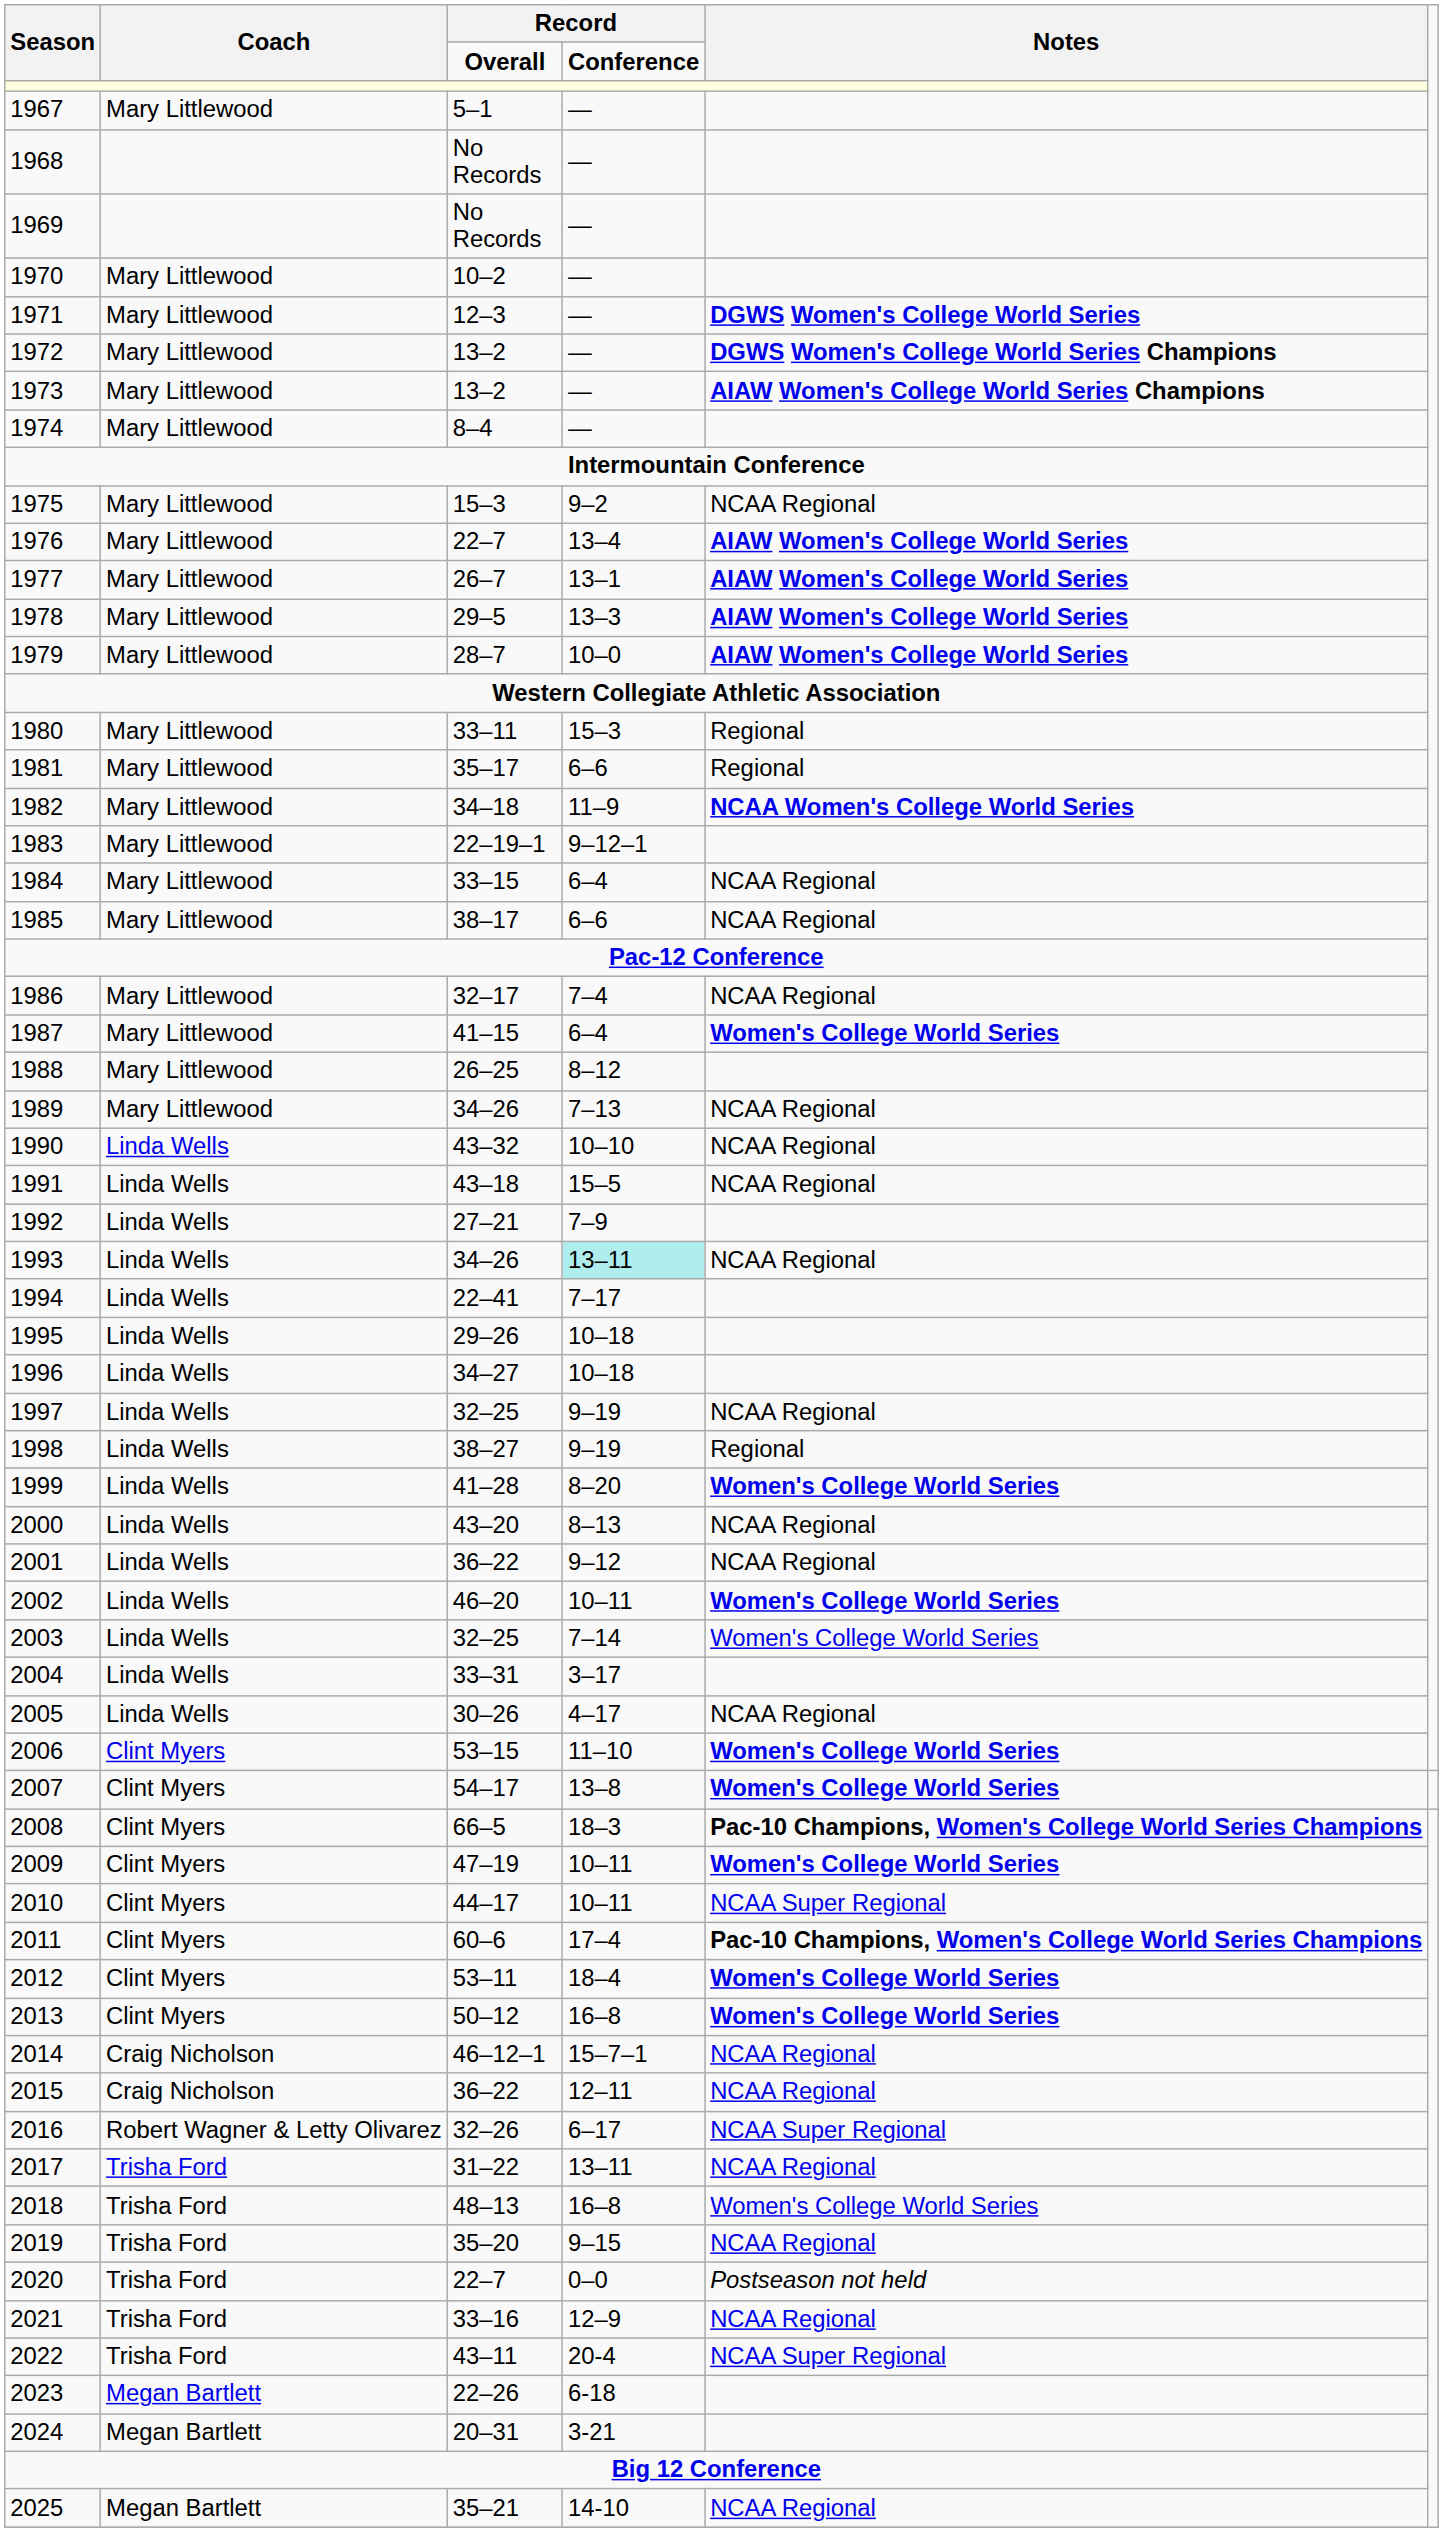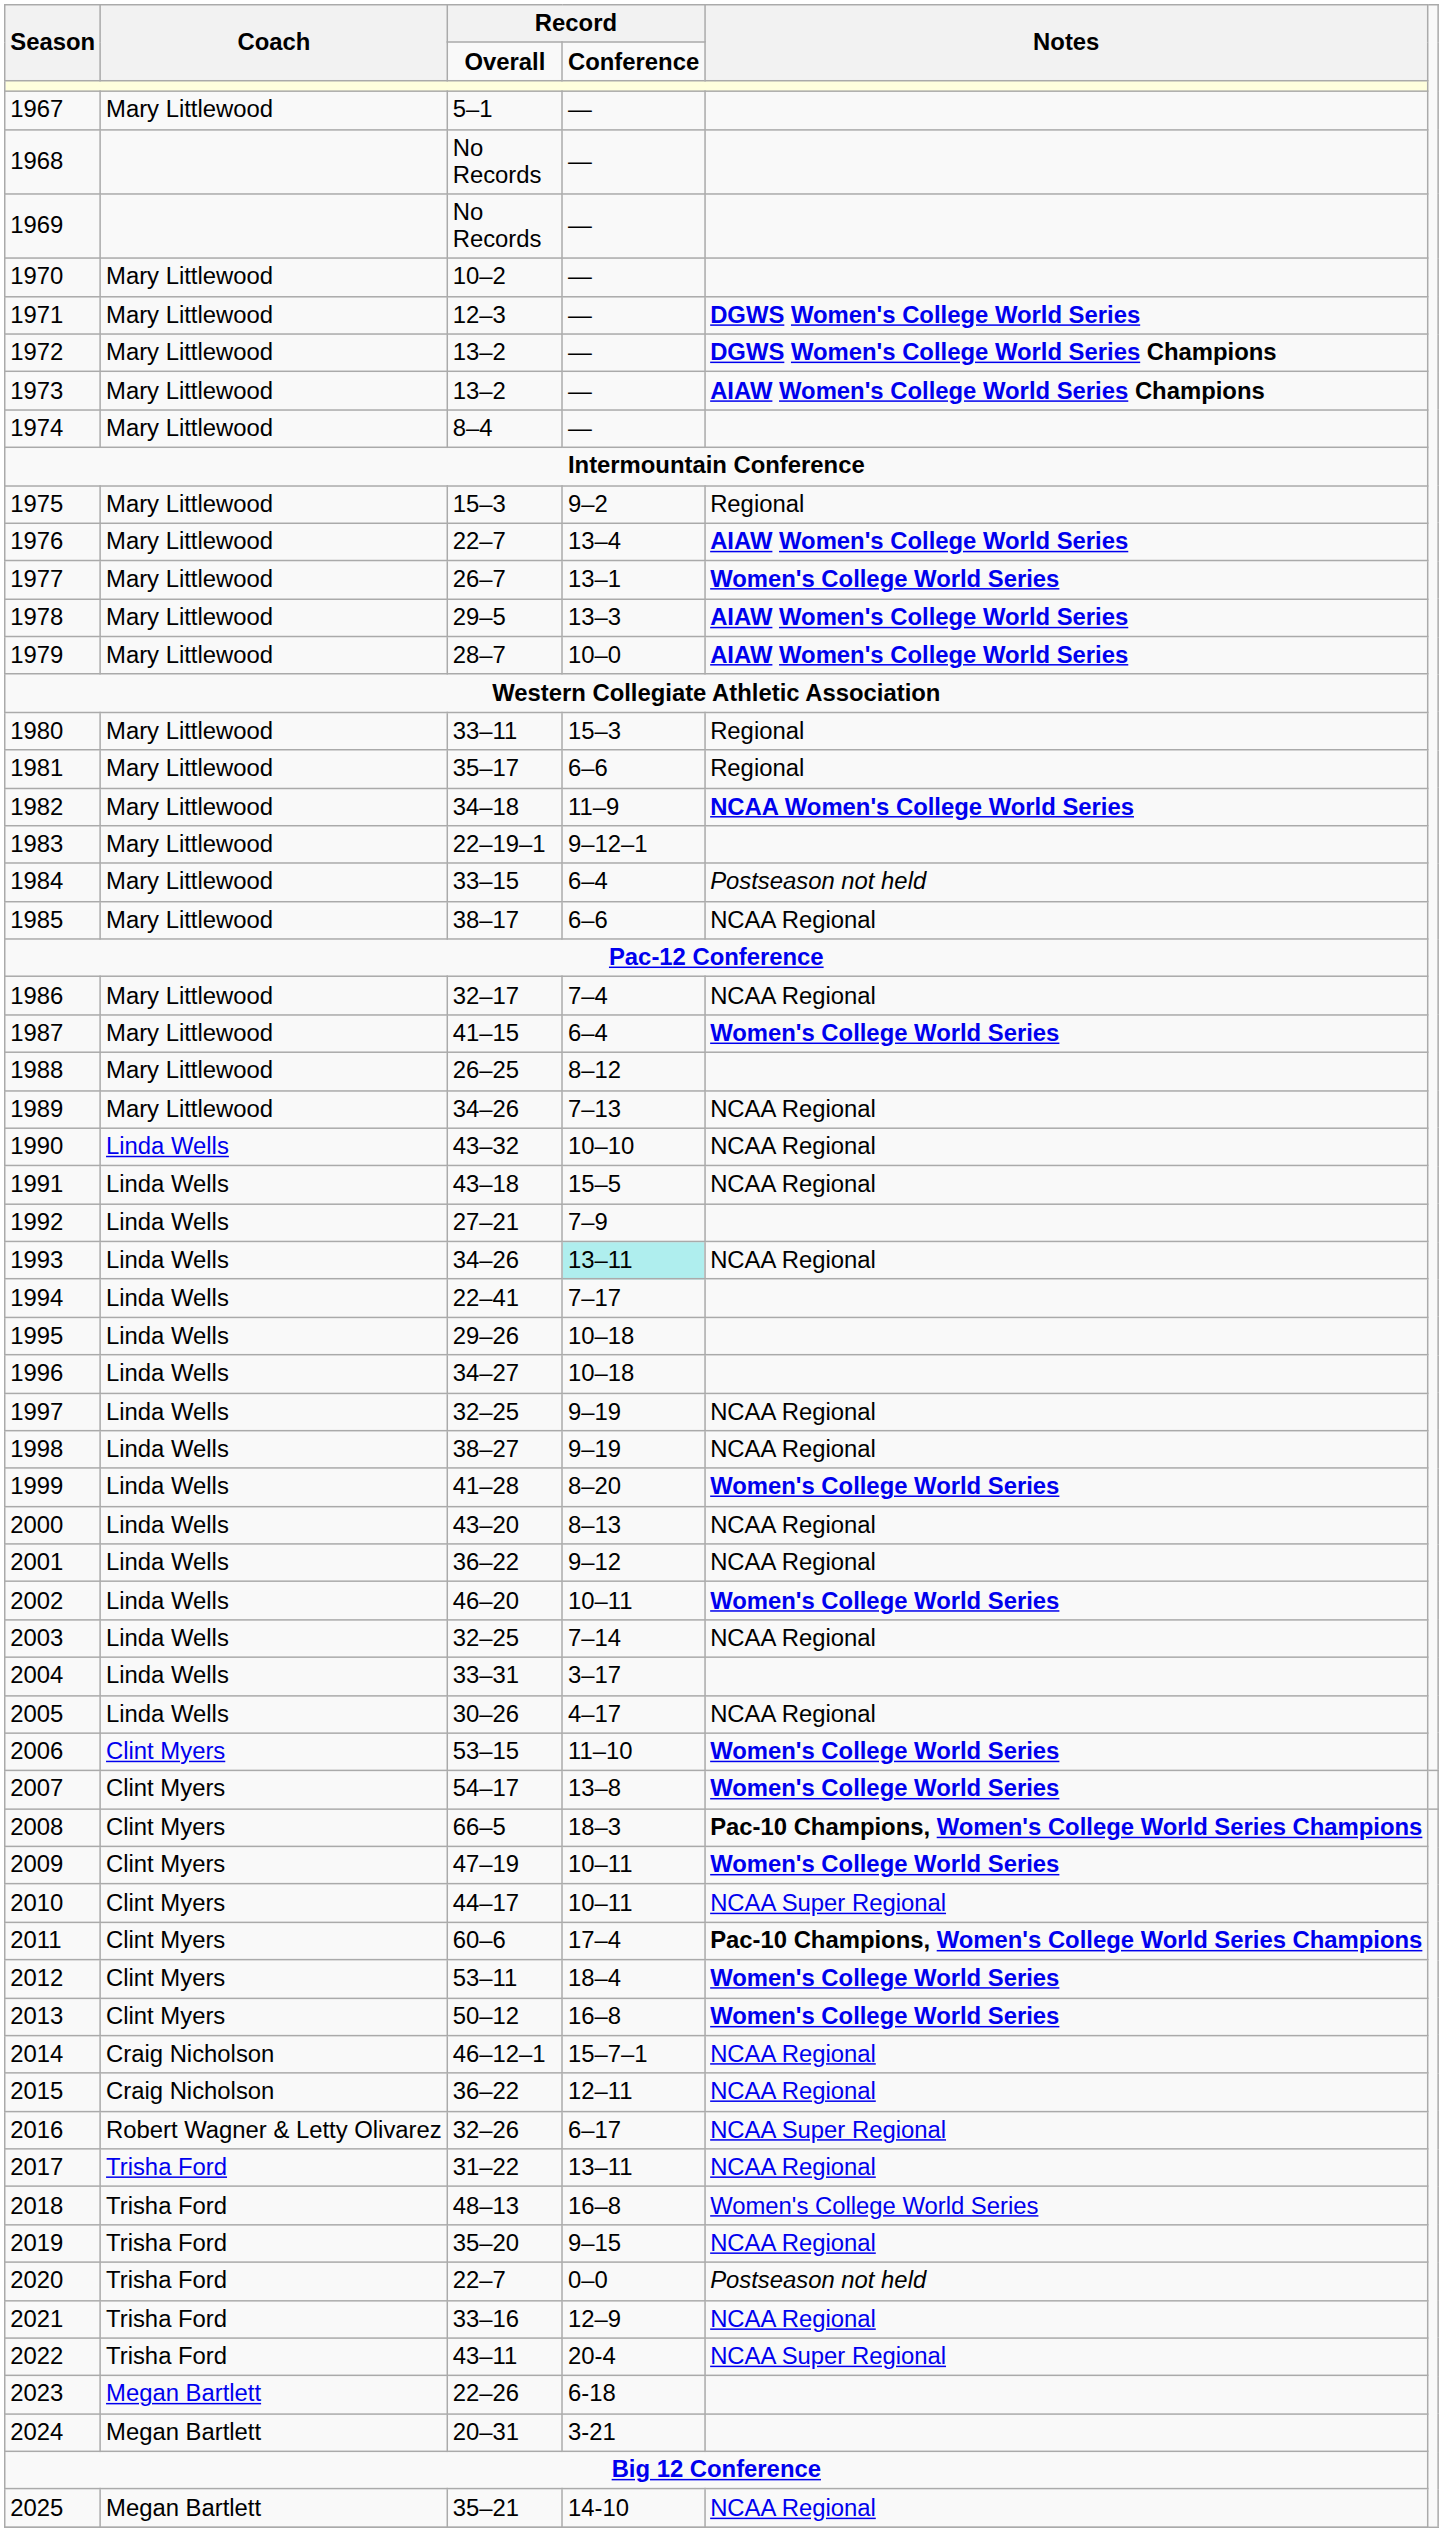1975 | Notes: NCAA Regional -> Regional
1977 | Notes: AIAW Women's College World Series -> Women's College World Series
1984 | Notes: NCAA Regional -> Postseason not held
1998 | Notes: Regional -> NCAA Regional
2003 | Notes: Women's College World Series -> NCAA Regional
